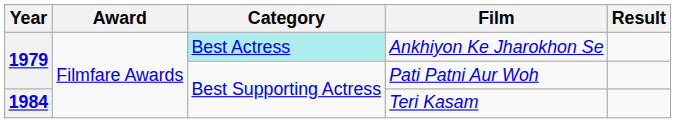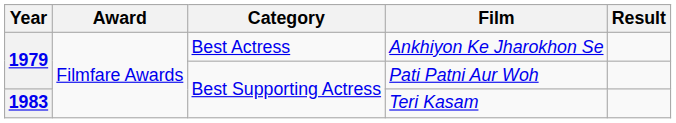Ankhiyon Ke Jharokhon Se | Category: paleturquoise background -> no background
Teri Kasam | Year: 1984 -> 1983
